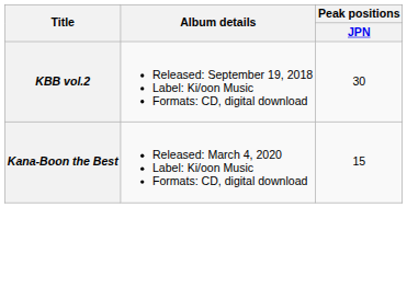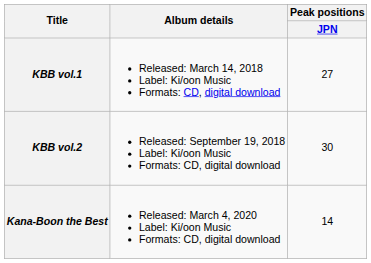+ row: KBB vol.1 | Released: March 14, 2018 Label: Ki/oon Music Formats: CD, digital download | 27
Kana-Boon the Best | Peak positions / JPN: 15 -> 14
